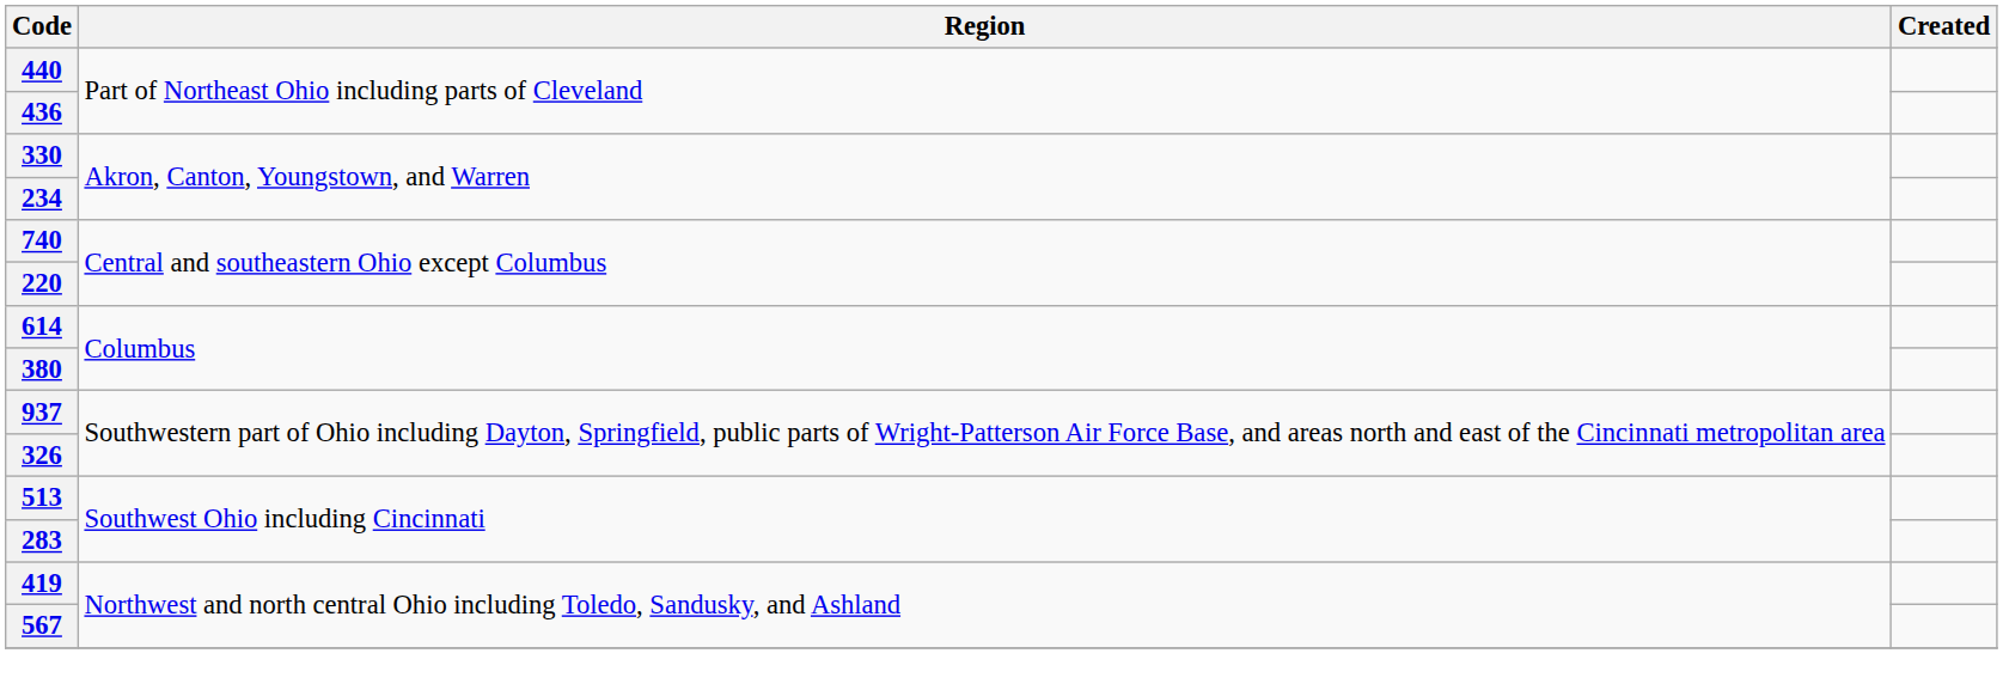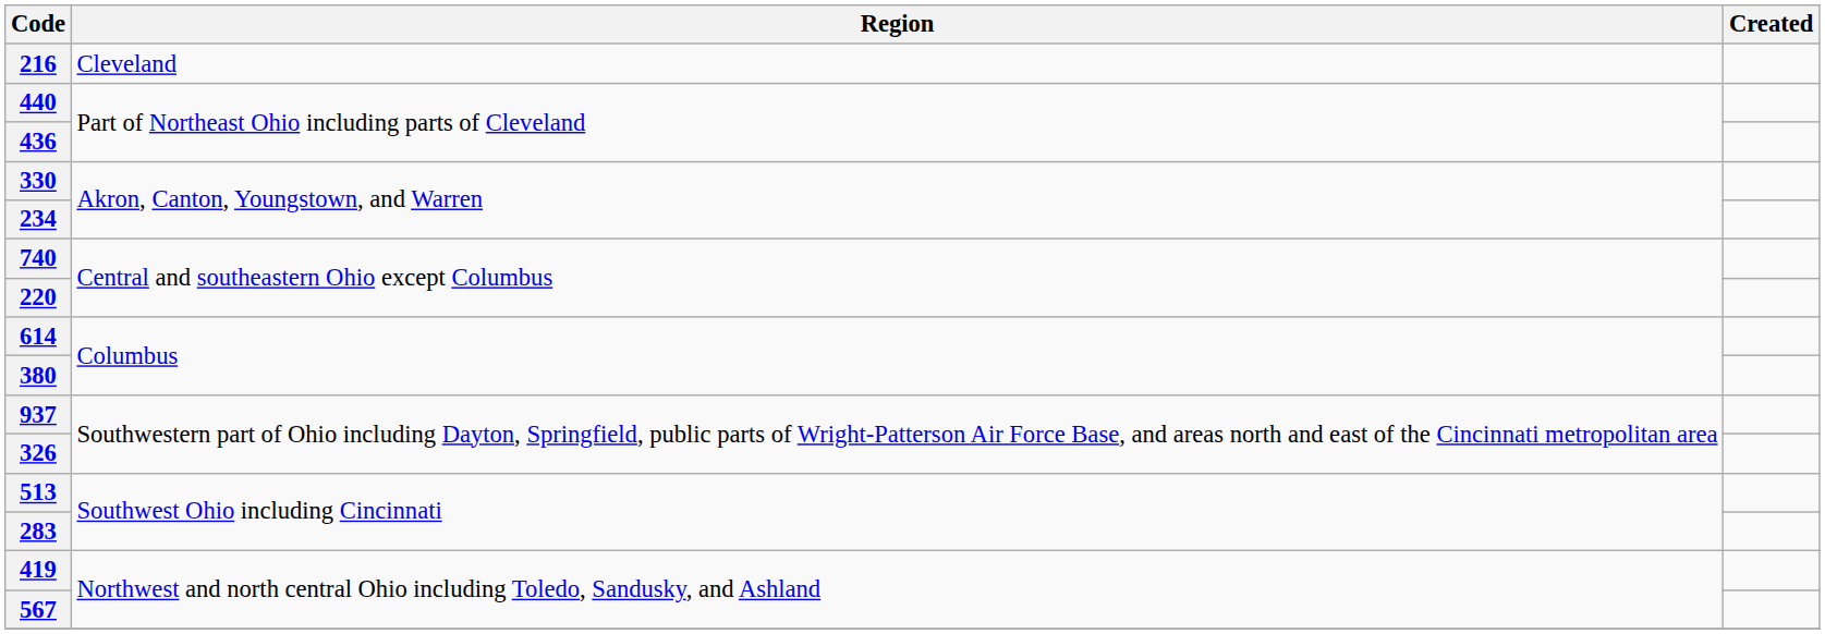+ row: 216 | Cleveland
